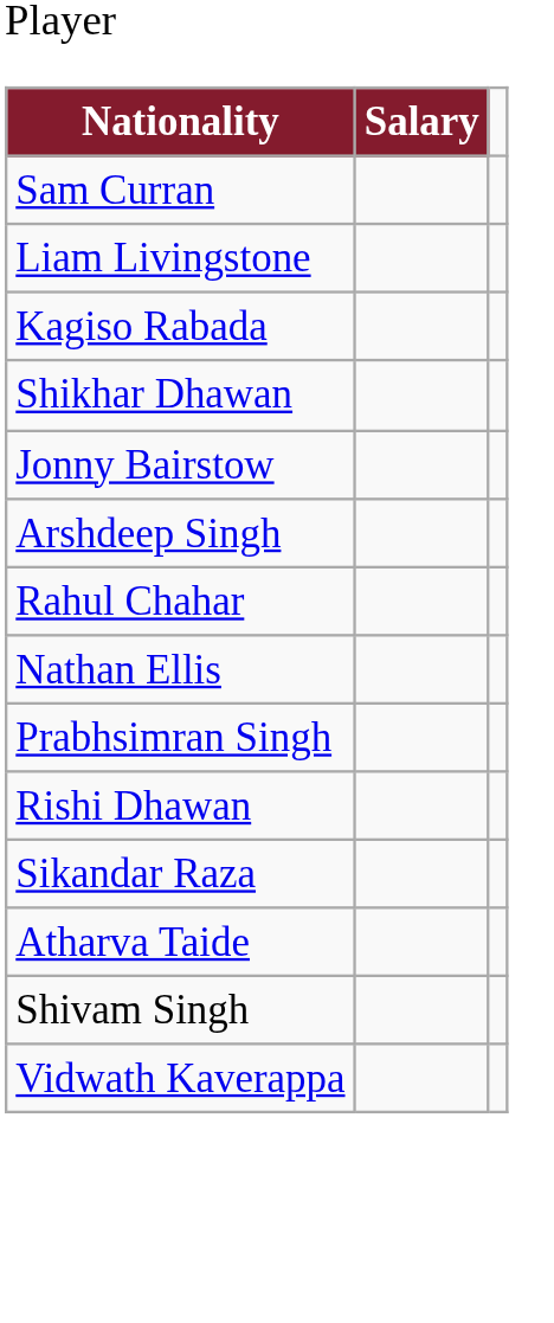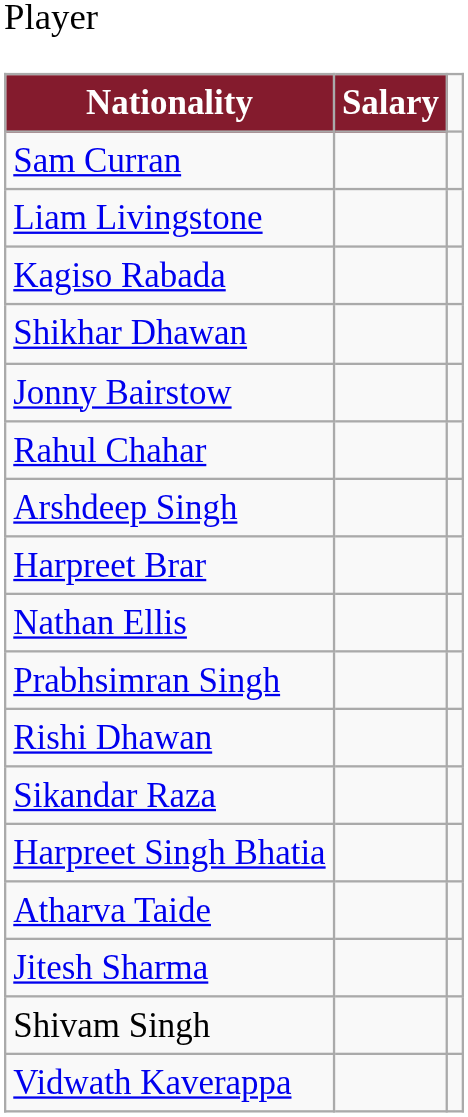rows swapped: Rahul Chahar <-> Arshdeep Singh
+ row: Harpreet Brar
+ row: Harpreet Singh Bhatia
+ row: Jitesh Sharma
